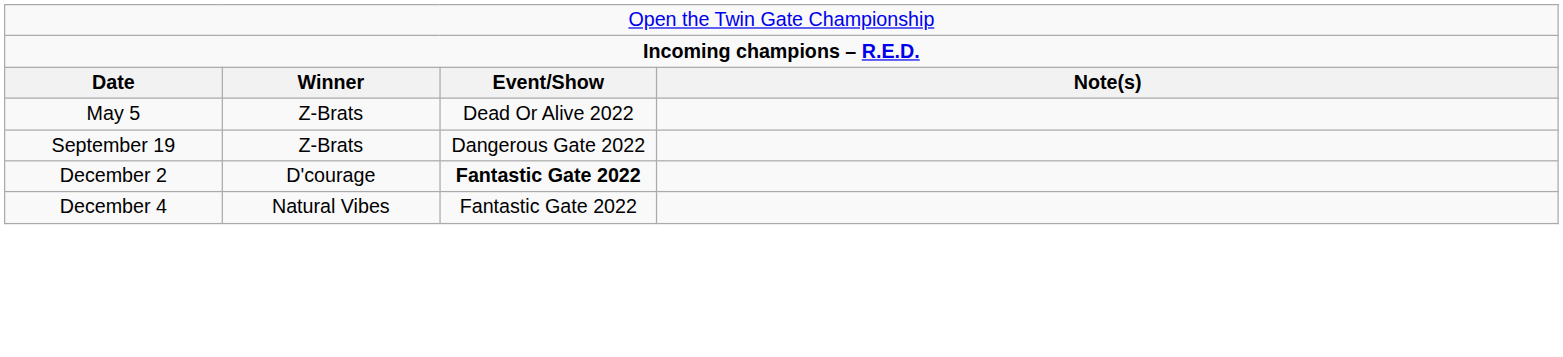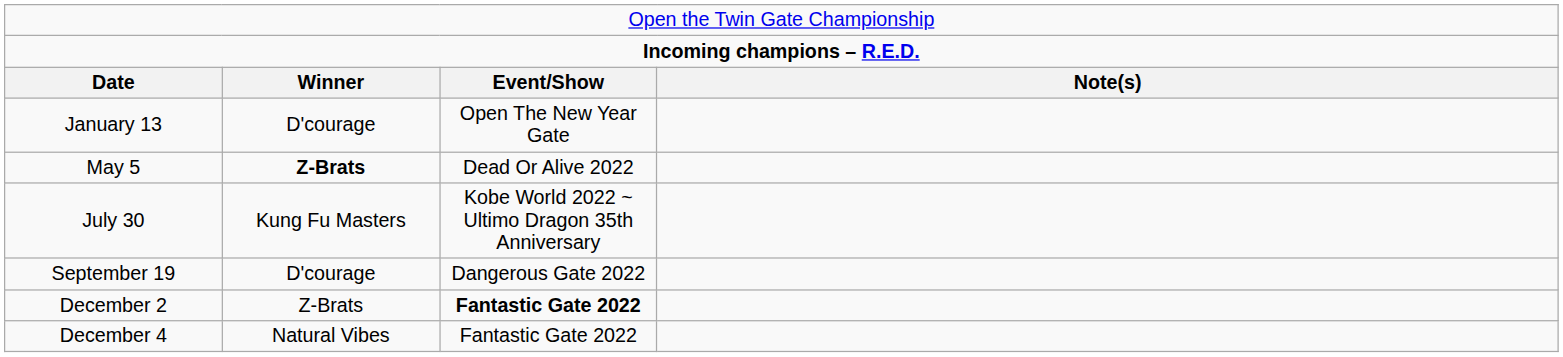+ row: January 13 | D'courage | Open The New Year Gate
May 5 | column 2: normal -> bold
+ row: July 30 | Kung Fu Masters | Kobe World 2022 ~ Ultimo Dragon 35th Anniversary
September 19 | column 2: Z-Brats -> D'courage
December 2 | column 2: D'courage -> Z-Brats
